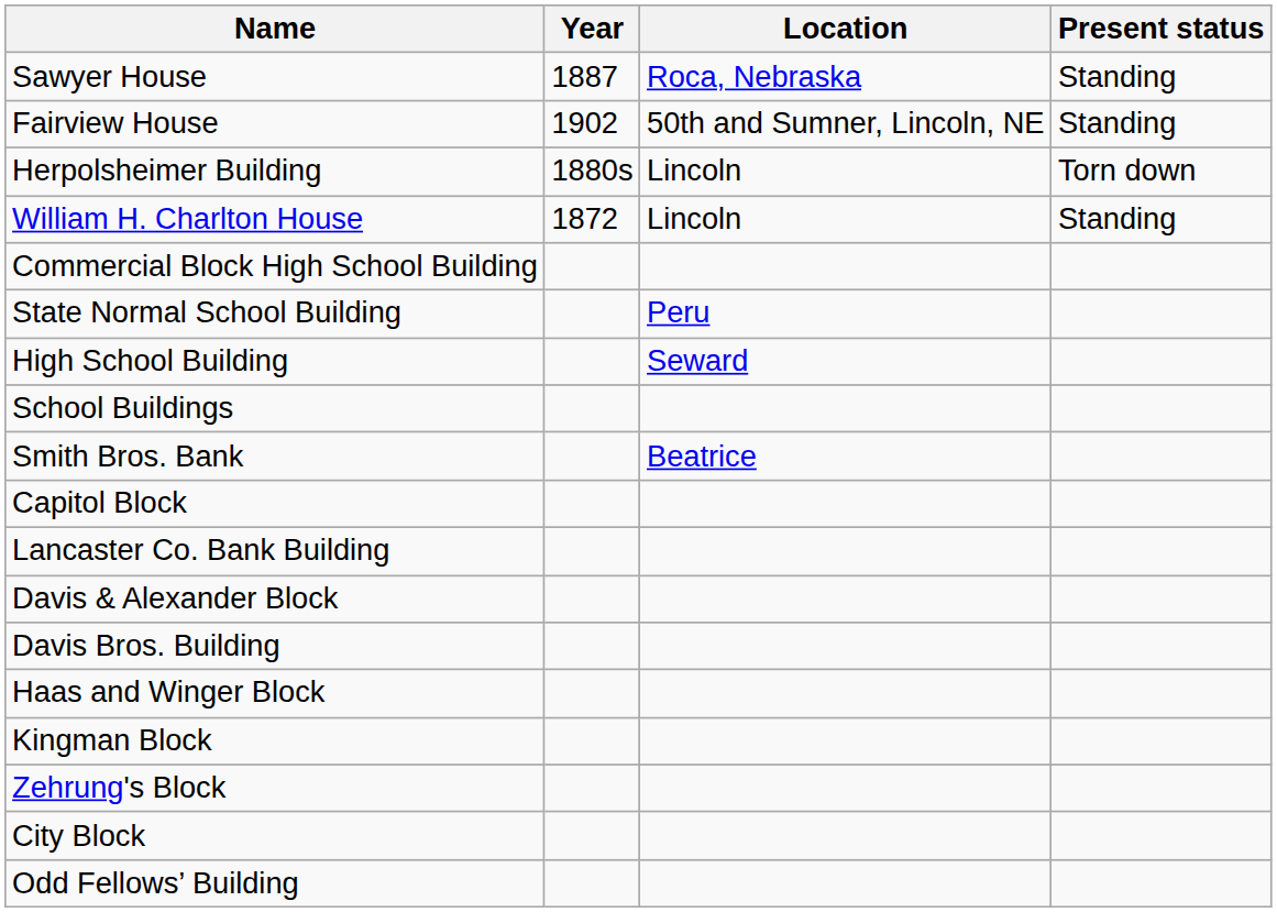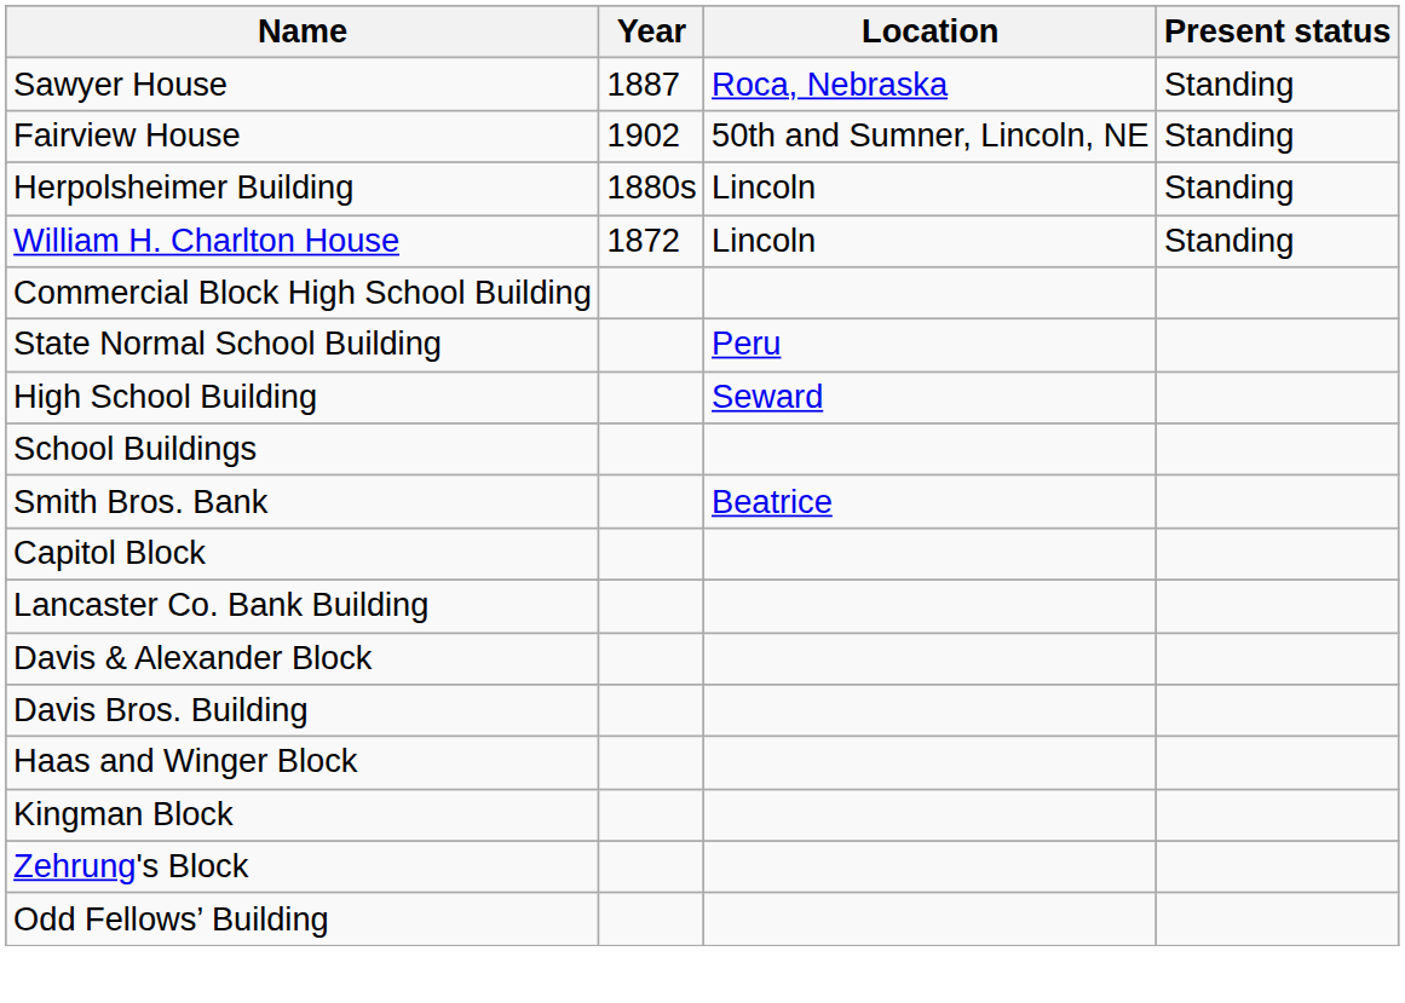Herpolsheimer Building | Present status: Torn down -> Standing
- row: City Block
